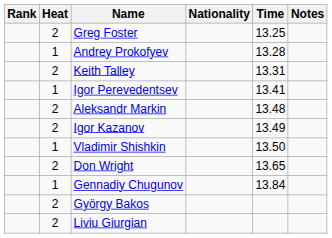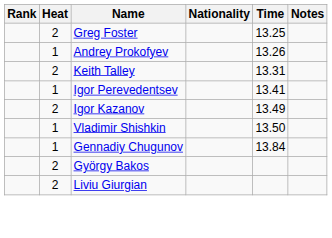Andrey Prokofyev | Time: 13.28 -> 13.26
- row: 2 | Aleksandr Markin | 13.48
- row: 2 | Don Wright | 13.65
